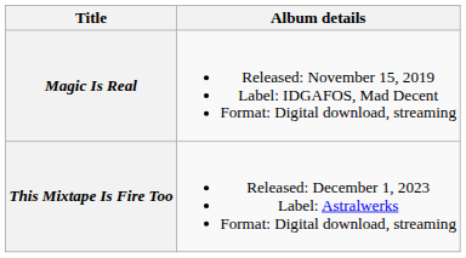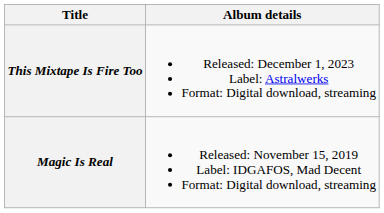rows swapped: Magic Is Real <-> This Mixtape Is Fire Too
